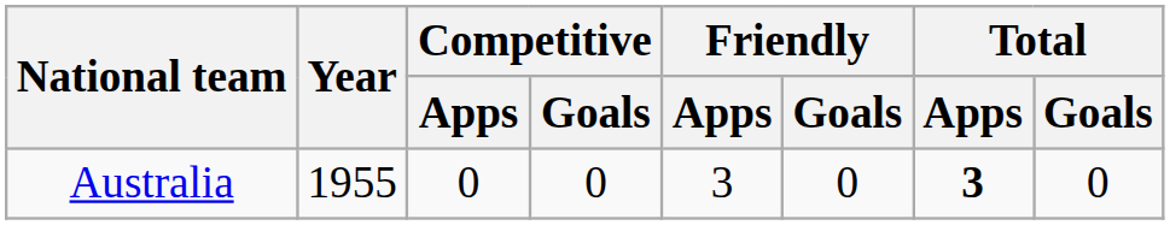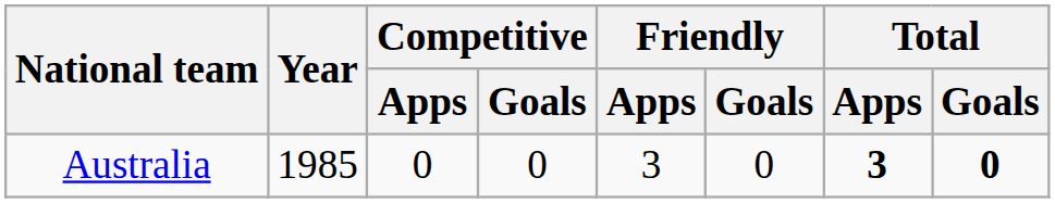Australia | Year: 1955 -> 1985
Australia | Total / Goals: normal -> bold
